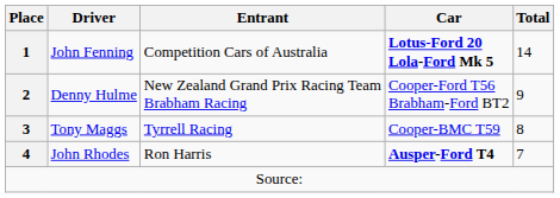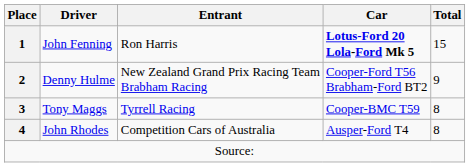John Fenning | Entrant: Competition Cars of Australia -> Ron Harris
John Fenning | Total: 14 -> 15
John Rhodes | Entrant: Ron Harris -> Competition Cars of Australia
John Rhodes | Car: bold -> normal
John Rhodes | Total: 7 -> 8
